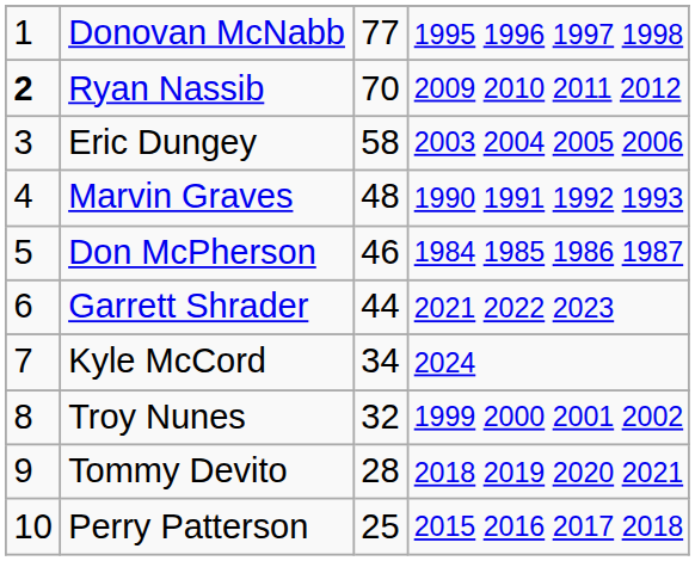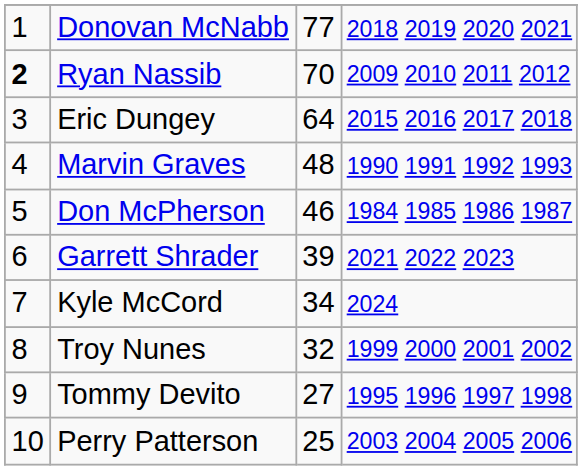Donovan McNabb | column 4: 1995 1996 1997 1998 -> 2018 2019 2020 2021
Eric Dungey | column 3: 58 -> 64
Eric Dungey | column 4: 2003 2004 2005 2006 -> 2015 2016 2017 2018
Garrett Shrader | column 3: 44 -> 39
Tommy Devito | column 3: 28 -> 27
Tommy Devito | column 4: 2018 2019 2020 2021 -> 1995 1996 1997 1998
Perry Patterson | column 4: 2015 2016 2017 2018 -> 2003 2004 2005 2006
